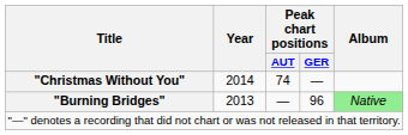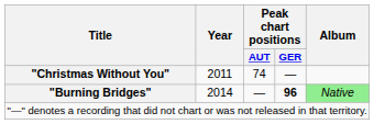"Christmas Without You" | Year: 2014 -> 2011
"Burning Bridges" | Year: 2013 -> 2014
"Burning Bridges" | Peak chart positions / GER: normal -> bold
